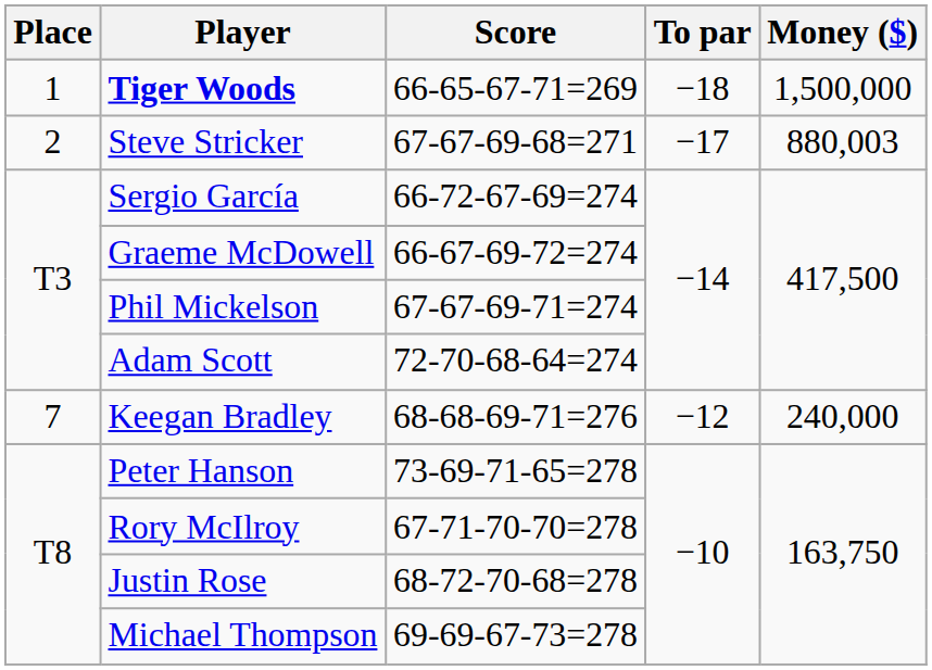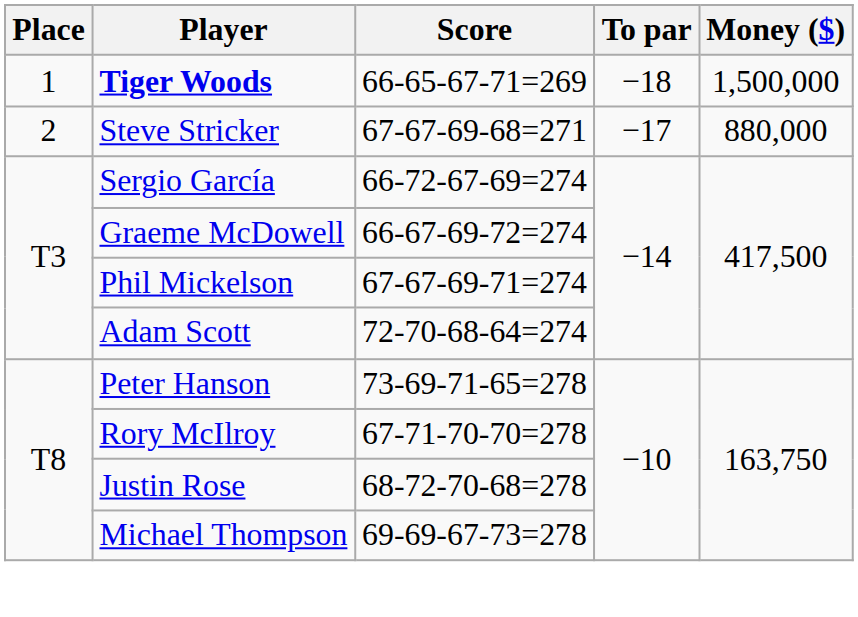Steve Stricker | Money ($): 880,003 -> 880,000
- row: 7 | Keegan Bradley | 68-68-69-71=276 | −12 | 240,000
